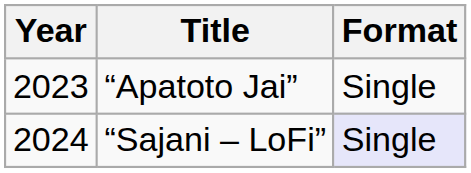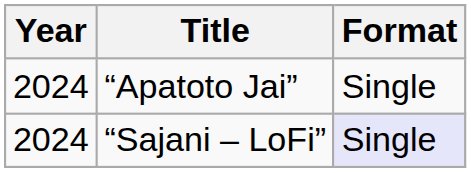“Apatoto Jai” | Year: 2023 -> 2024
